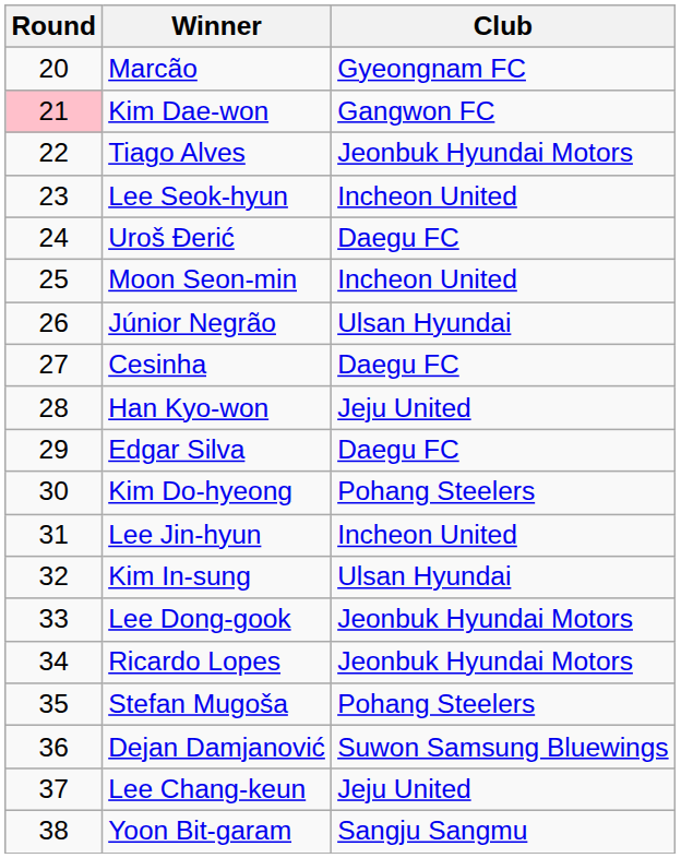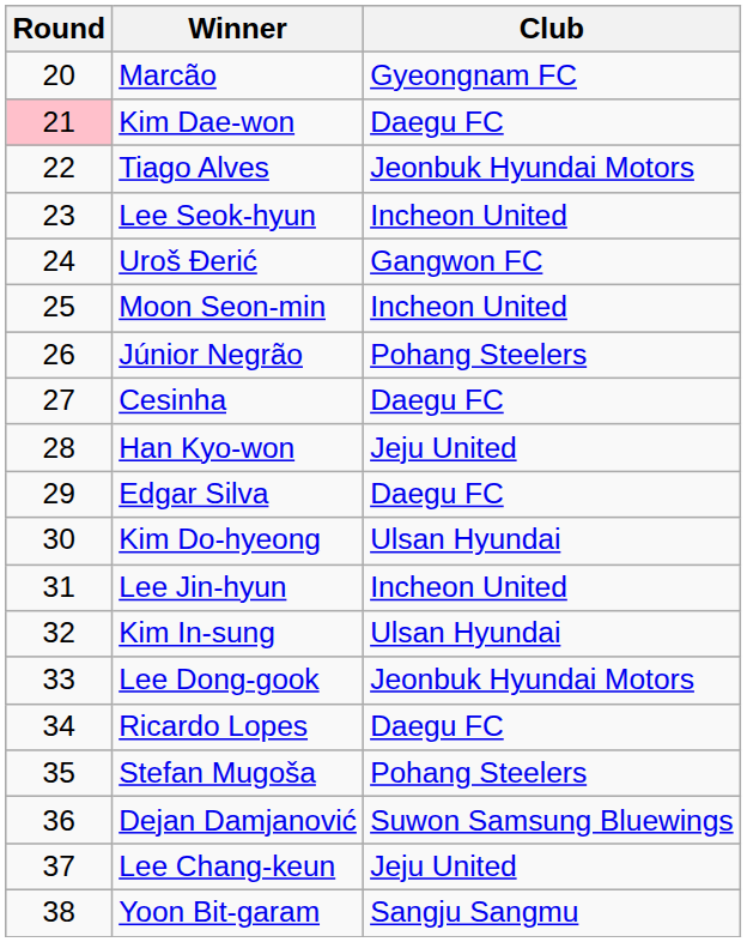Kim Dae-won | Club: Gangwon FC -> Daegu FC
Uroš Đerić | Club: Daegu FC -> Gangwon FC
Júnior Negrão | Club: Ulsan Hyundai -> Pohang Steelers
Kim Do-hyeong | Club: Pohang Steelers -> Ulsan Hyundai
Ricardo Lopes | Club: Jeonbuk Hyundai Motors -> Daegu FC
